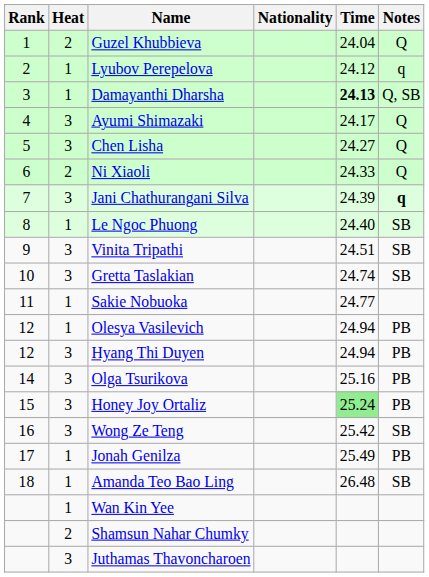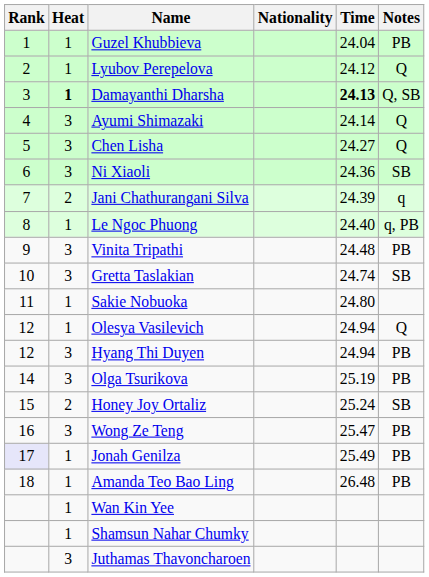Guzel Khubbieva | Heat: 2 -> 1
Guzel Khubbieva | Notes: Q -> PB
Lyubov Perepelova | Notes: q -> Q
Damayanthi Dharsha | Heat: normal -> bold
Ayumi Shimazaki | Time: 24.17 -> 24.14
Ni Xiaoli | Heat: 2 -> 3
Ni Xiaoli | Time: 24.33 -> 24.36
Ni Xiaoli | Notes: Q -> SB
Jani Chathurangani Silva | Heat: 3 -> 2
Jani Chathurangani Silva | Notes: bold -> normal
Le Ngoc Phuong | Notes: SB -> q, PB
Vinita Tripathi | Time: 24.51 -> 24.48
Vinita Tripathi | Notes: SB -> PB
Sakie Nobuoka | Time: 24.77 -> 24.80
Olesya Vasilevich | Notes: PB -> Q
Olga Tsurikova | Time: 25.16 -> 25.19
Honey Joy Ortaliz | Heat: 3 -> 2
Honey Joy Ortaliz | Time: lightgreen background -> no background
Honey Joy Ortaliz | Notes: PB -> SB
Wong Ze Teng | Time: 25.42 -> 25.47
Wong Ze Teng | Notes: SB -> PB
Jonah Genilza | Rank: no background -> lavender background
Amanda Teo Bao Ling | Notes: SB -> PB
Shamsun Nahar Chumky | Heat: 2 -> 1
